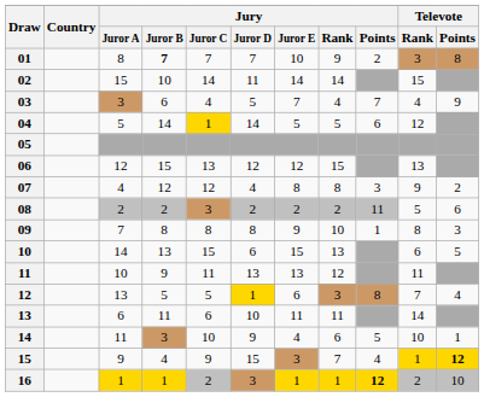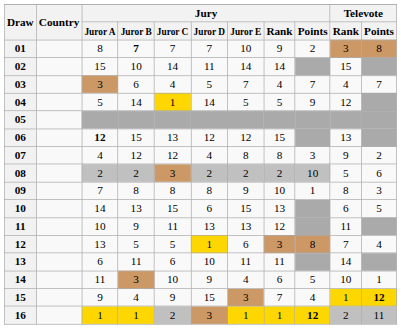03 | Televote / Points: 9 -> 7
04 | Jury / Points: 6 -> 9
06 | Jury / Juror A: normal -> bold
08 | Jury / Points: 11 -> 10
16 | Televote / Points: 10 -> 11
